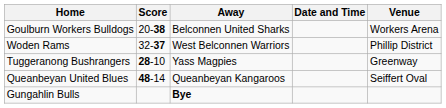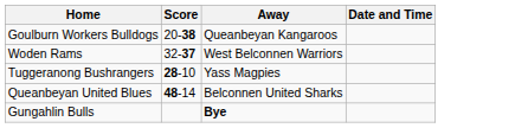- column: Venue | Workers Arena | Phillip District | Greenway | Seiffert Oval
Goulburn Workers Bulldogs | Away: Belconnen United Sharks -> Queanbeyan Kangaroos
Queanbeyan United Blues | Away: Queanbeyan Kangaroos -> Belconnen United Sharks
